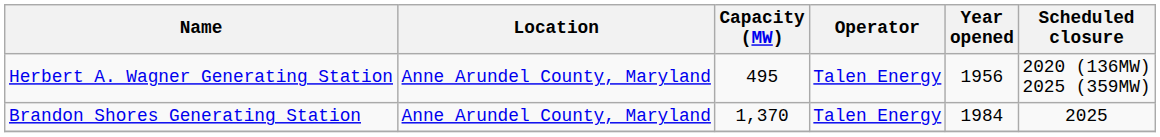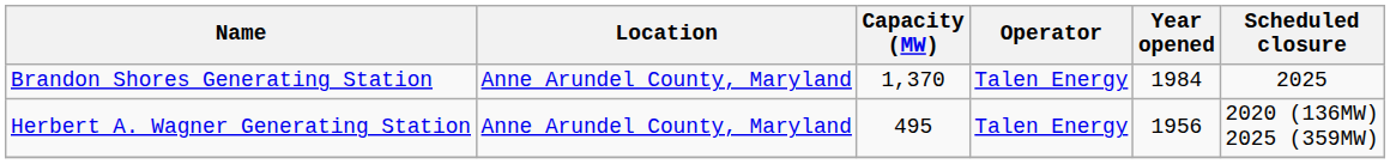rows swapped: Brandon Shores Generating Station <-> Herbert A. Wagner Generating Station
